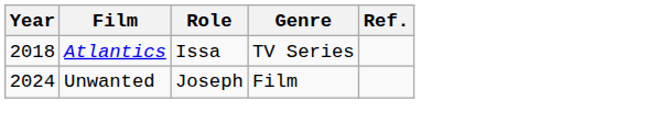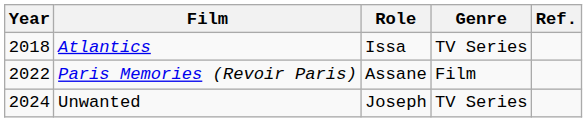+ row: 2022 | Paris Memories (Revoir Paris) | Assane | Film
Unwanted | Genre: Film -> TV Series
